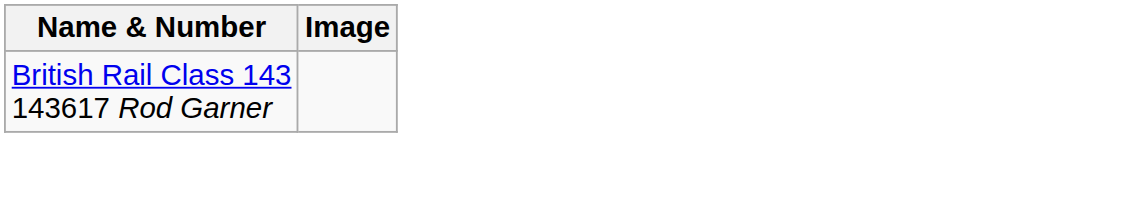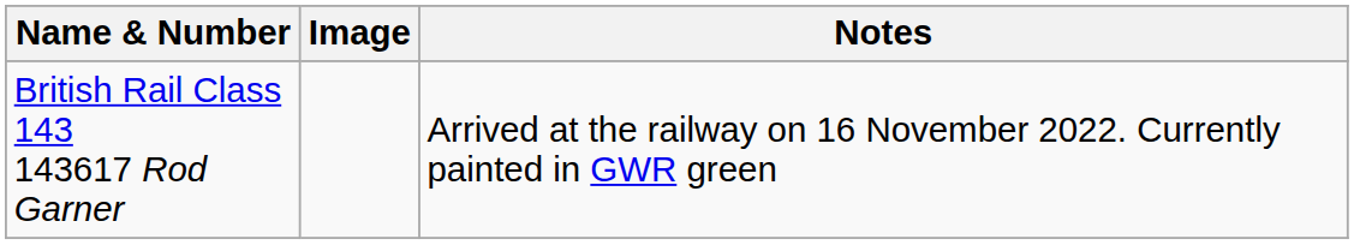+ column: Notes | Arrived at the railway on 16 November 2022. Currently painted in GWR green
